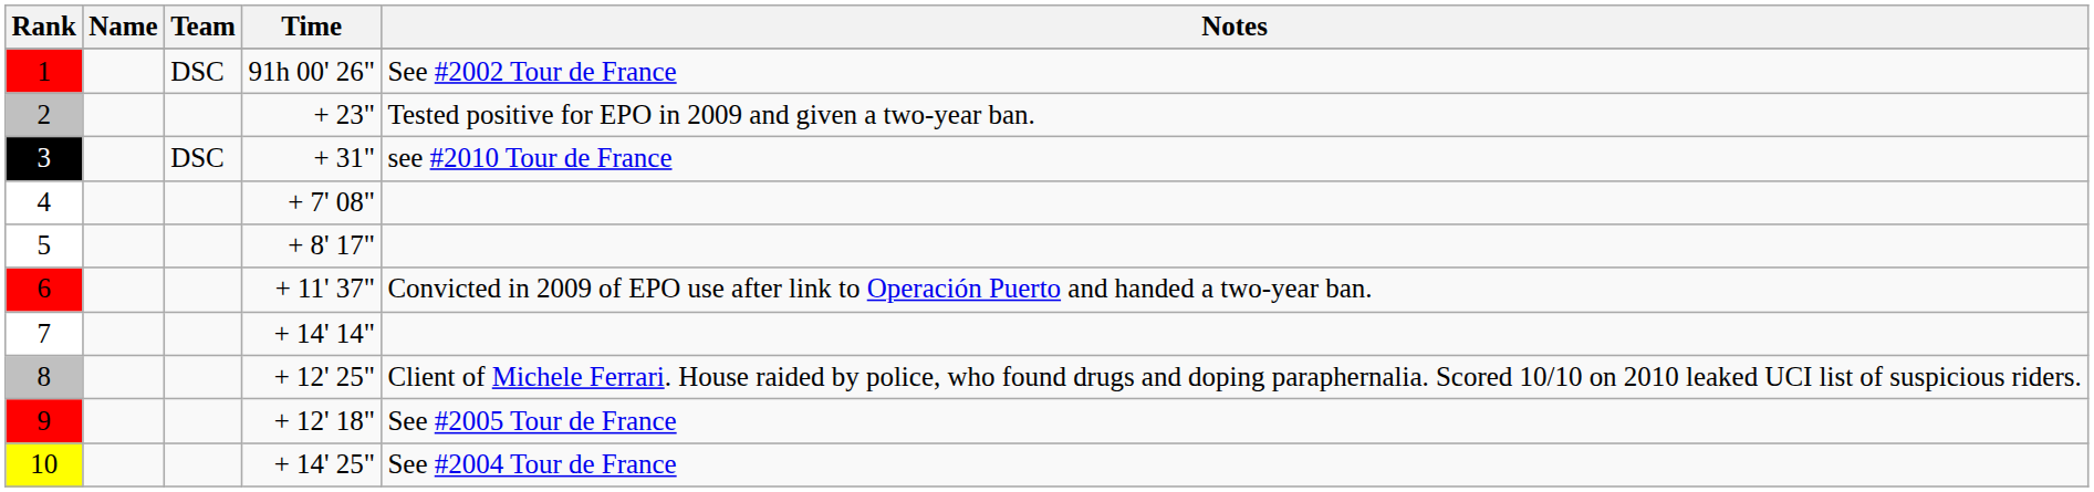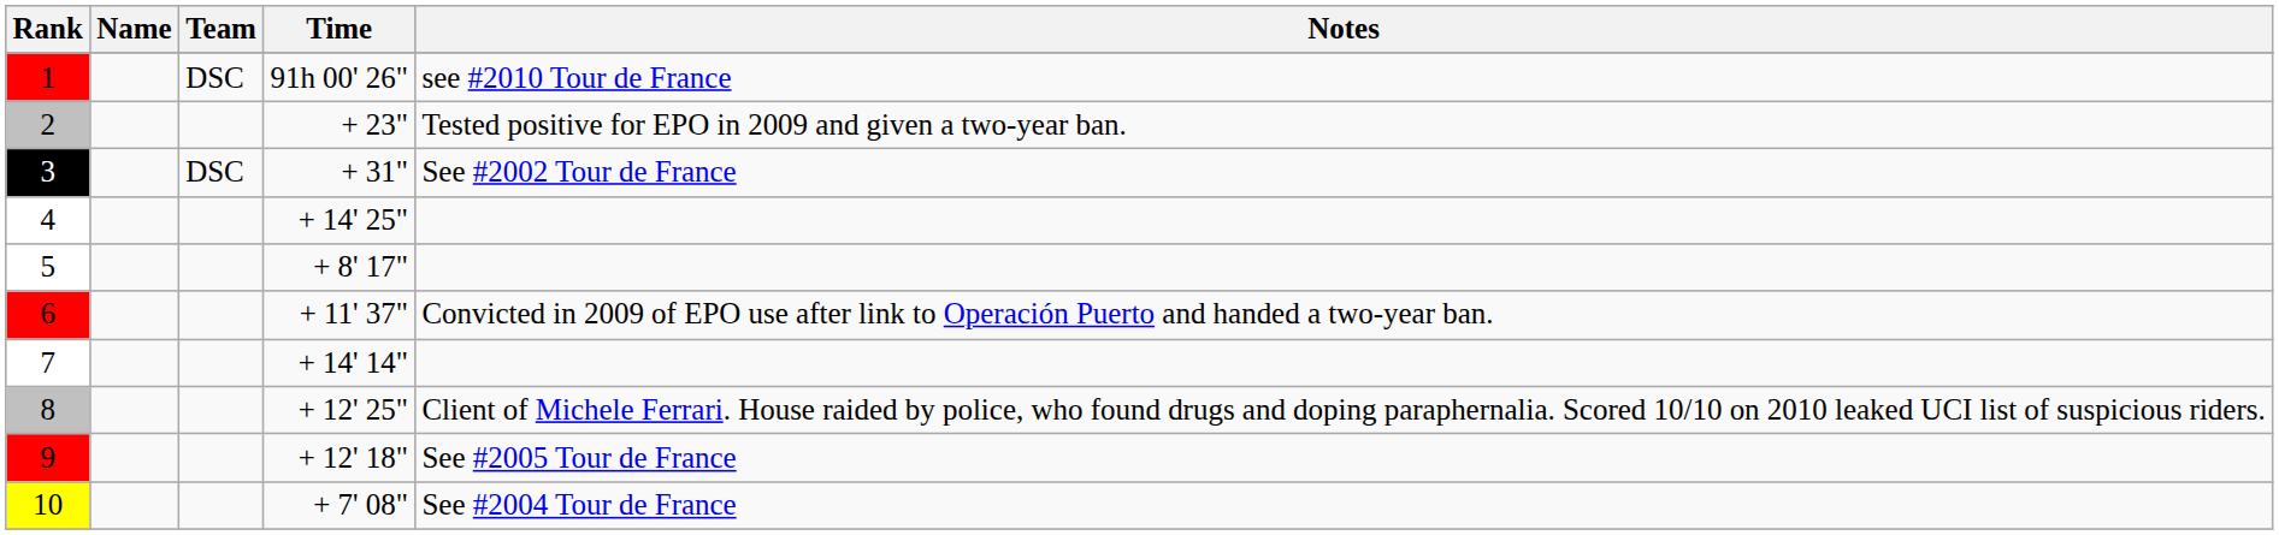1 | Notes: See #2002 Tour de France -> see #2010 Tour de France
3 | Notes: see #2010 Tour de France -> See #2002 Tour de France
4 | Time: + 7' 08" -> + 14' 25"
10 | Time: + 14' 25" -> + 7' 08"
